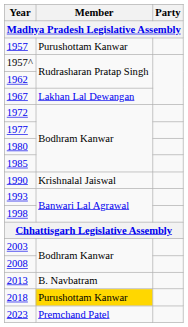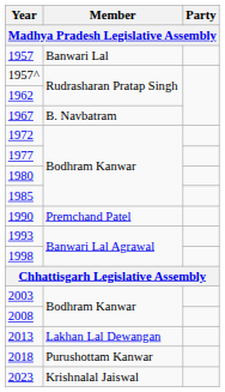1957 | Member: Purushottam Kanwar -> Banwari Lal
1967 | Member: Lakhan Lal Dewangan -> B. Navbatram
1990 | Member: Krishnalal Jaiswal -> Premchand Patel
2013 | Member: B. Navbatram -> Lakhan Lal Dewangan
2018 | Member: gold background -> no background
2023 | Member: Premchand Patel -> Krishnalal Jaiswal
